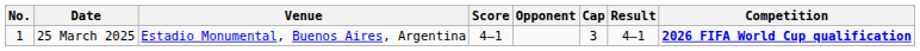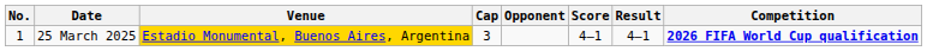columns swapped: Cap <-> Score
25 March 2025 | Venue: no background -> gold background
